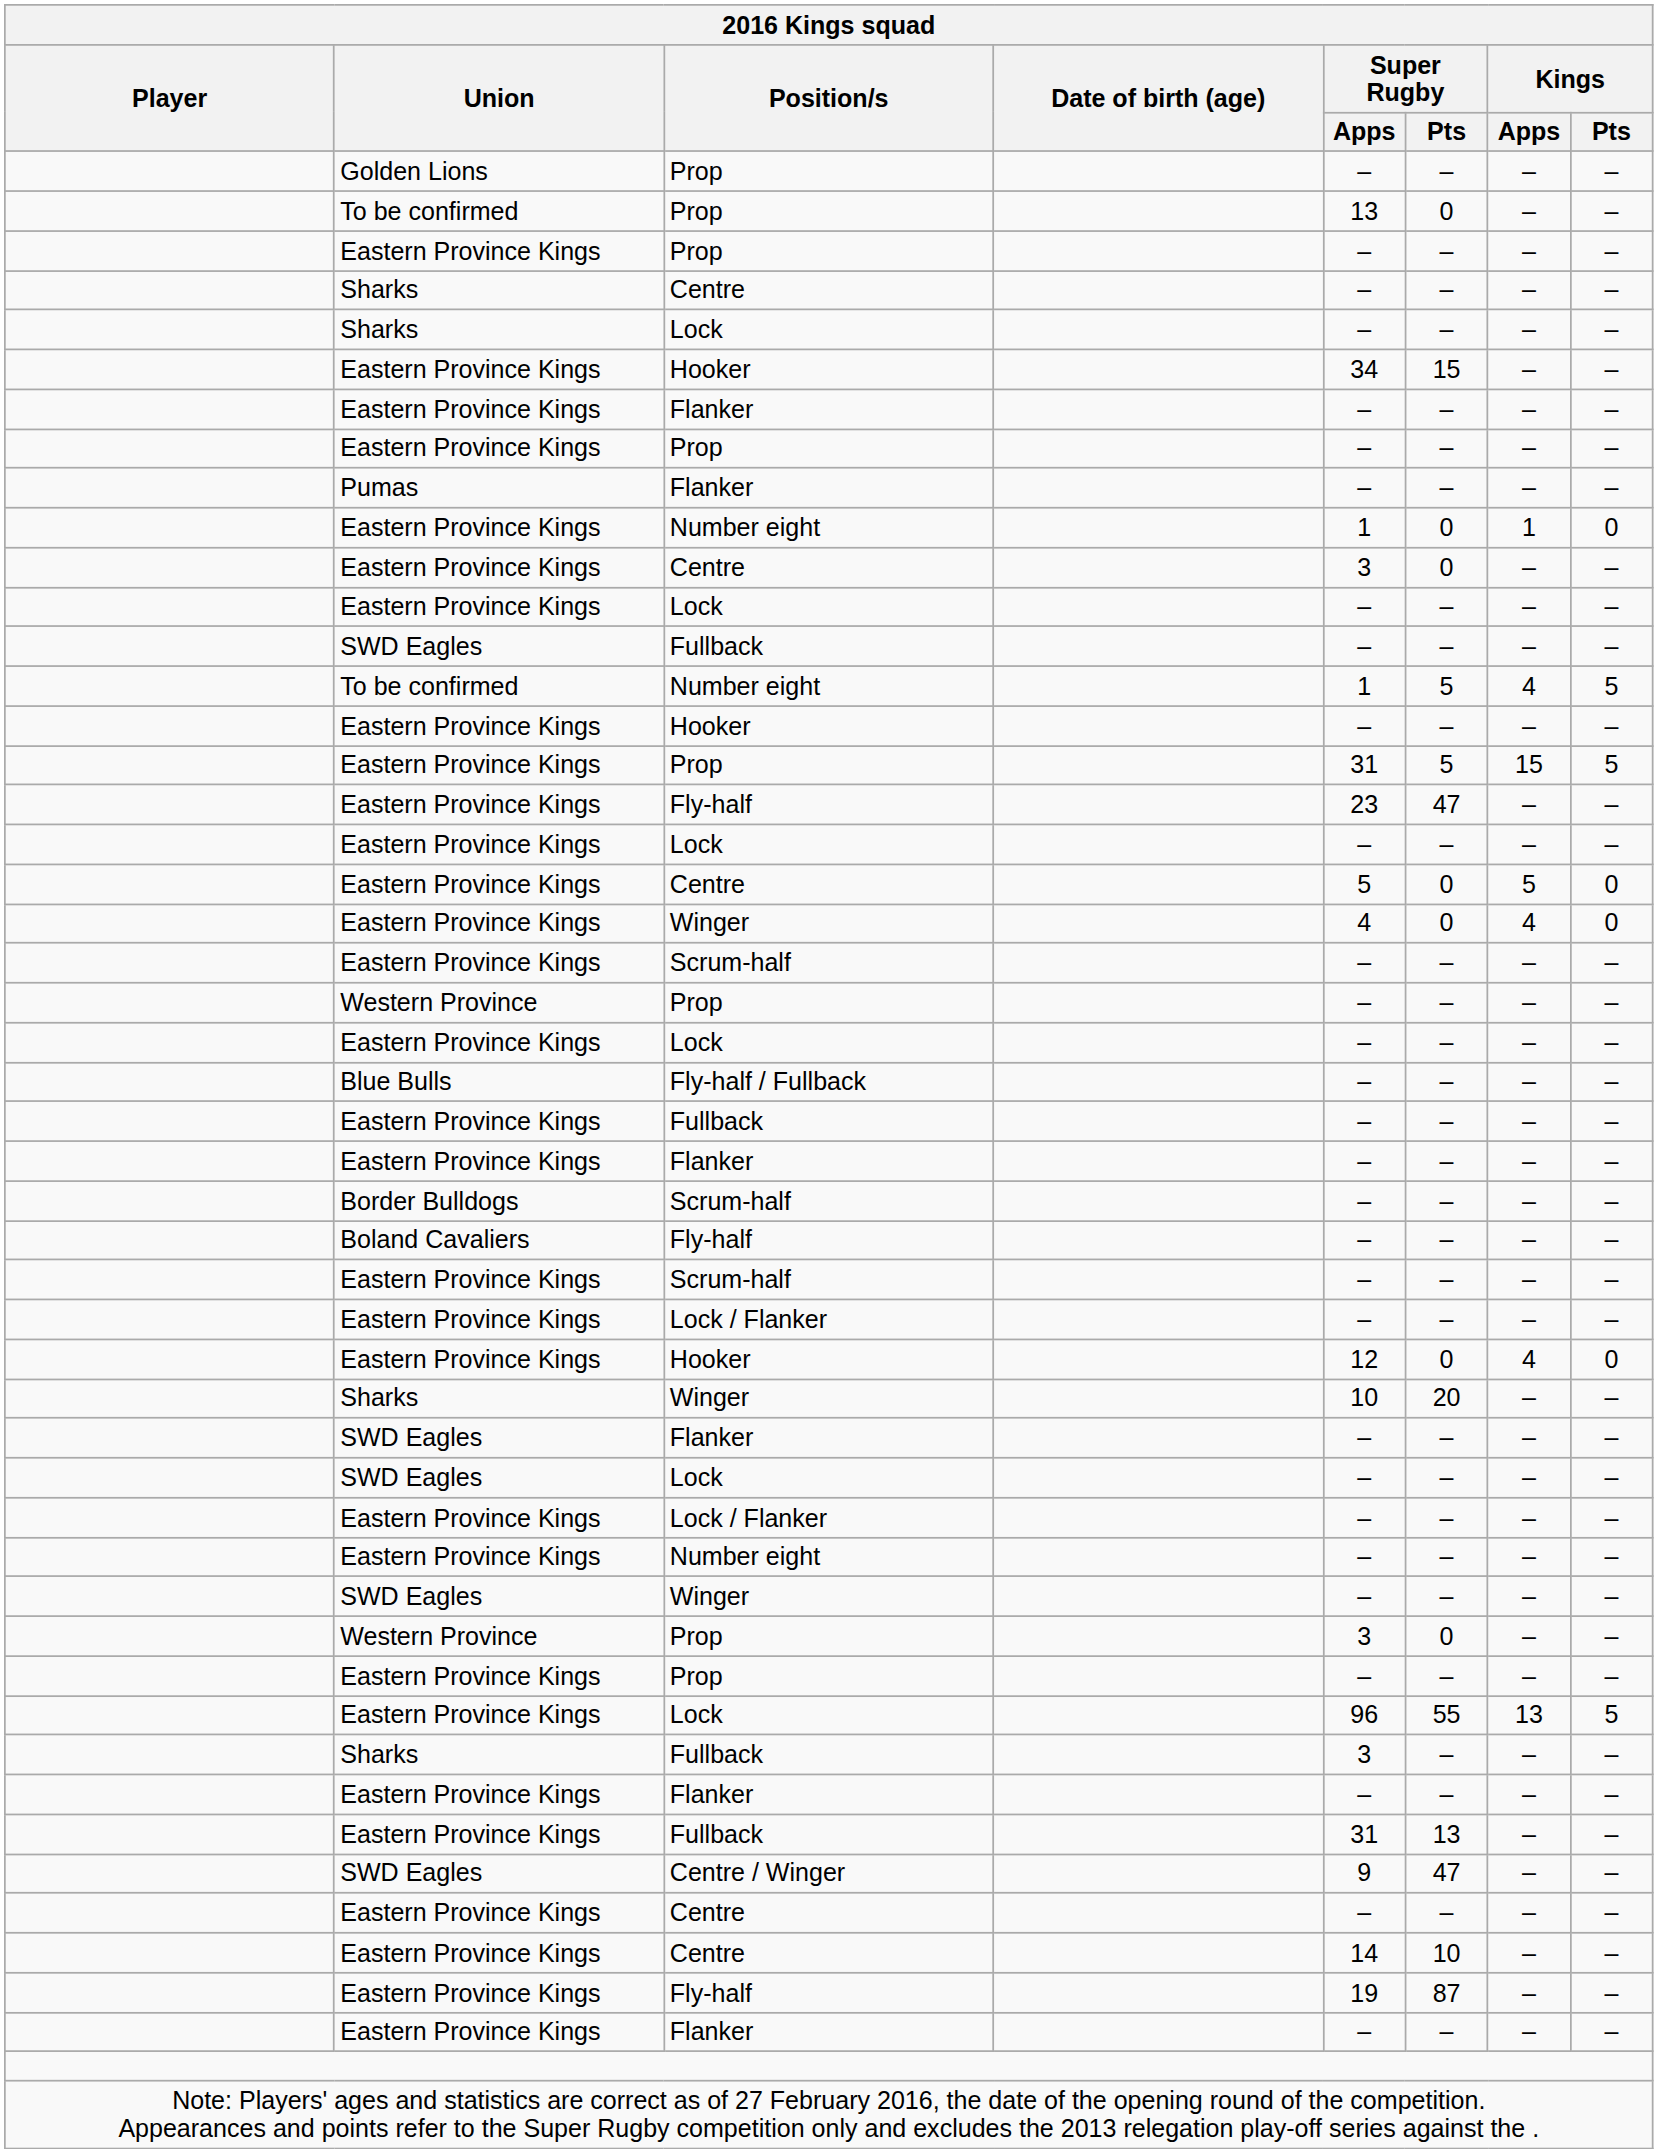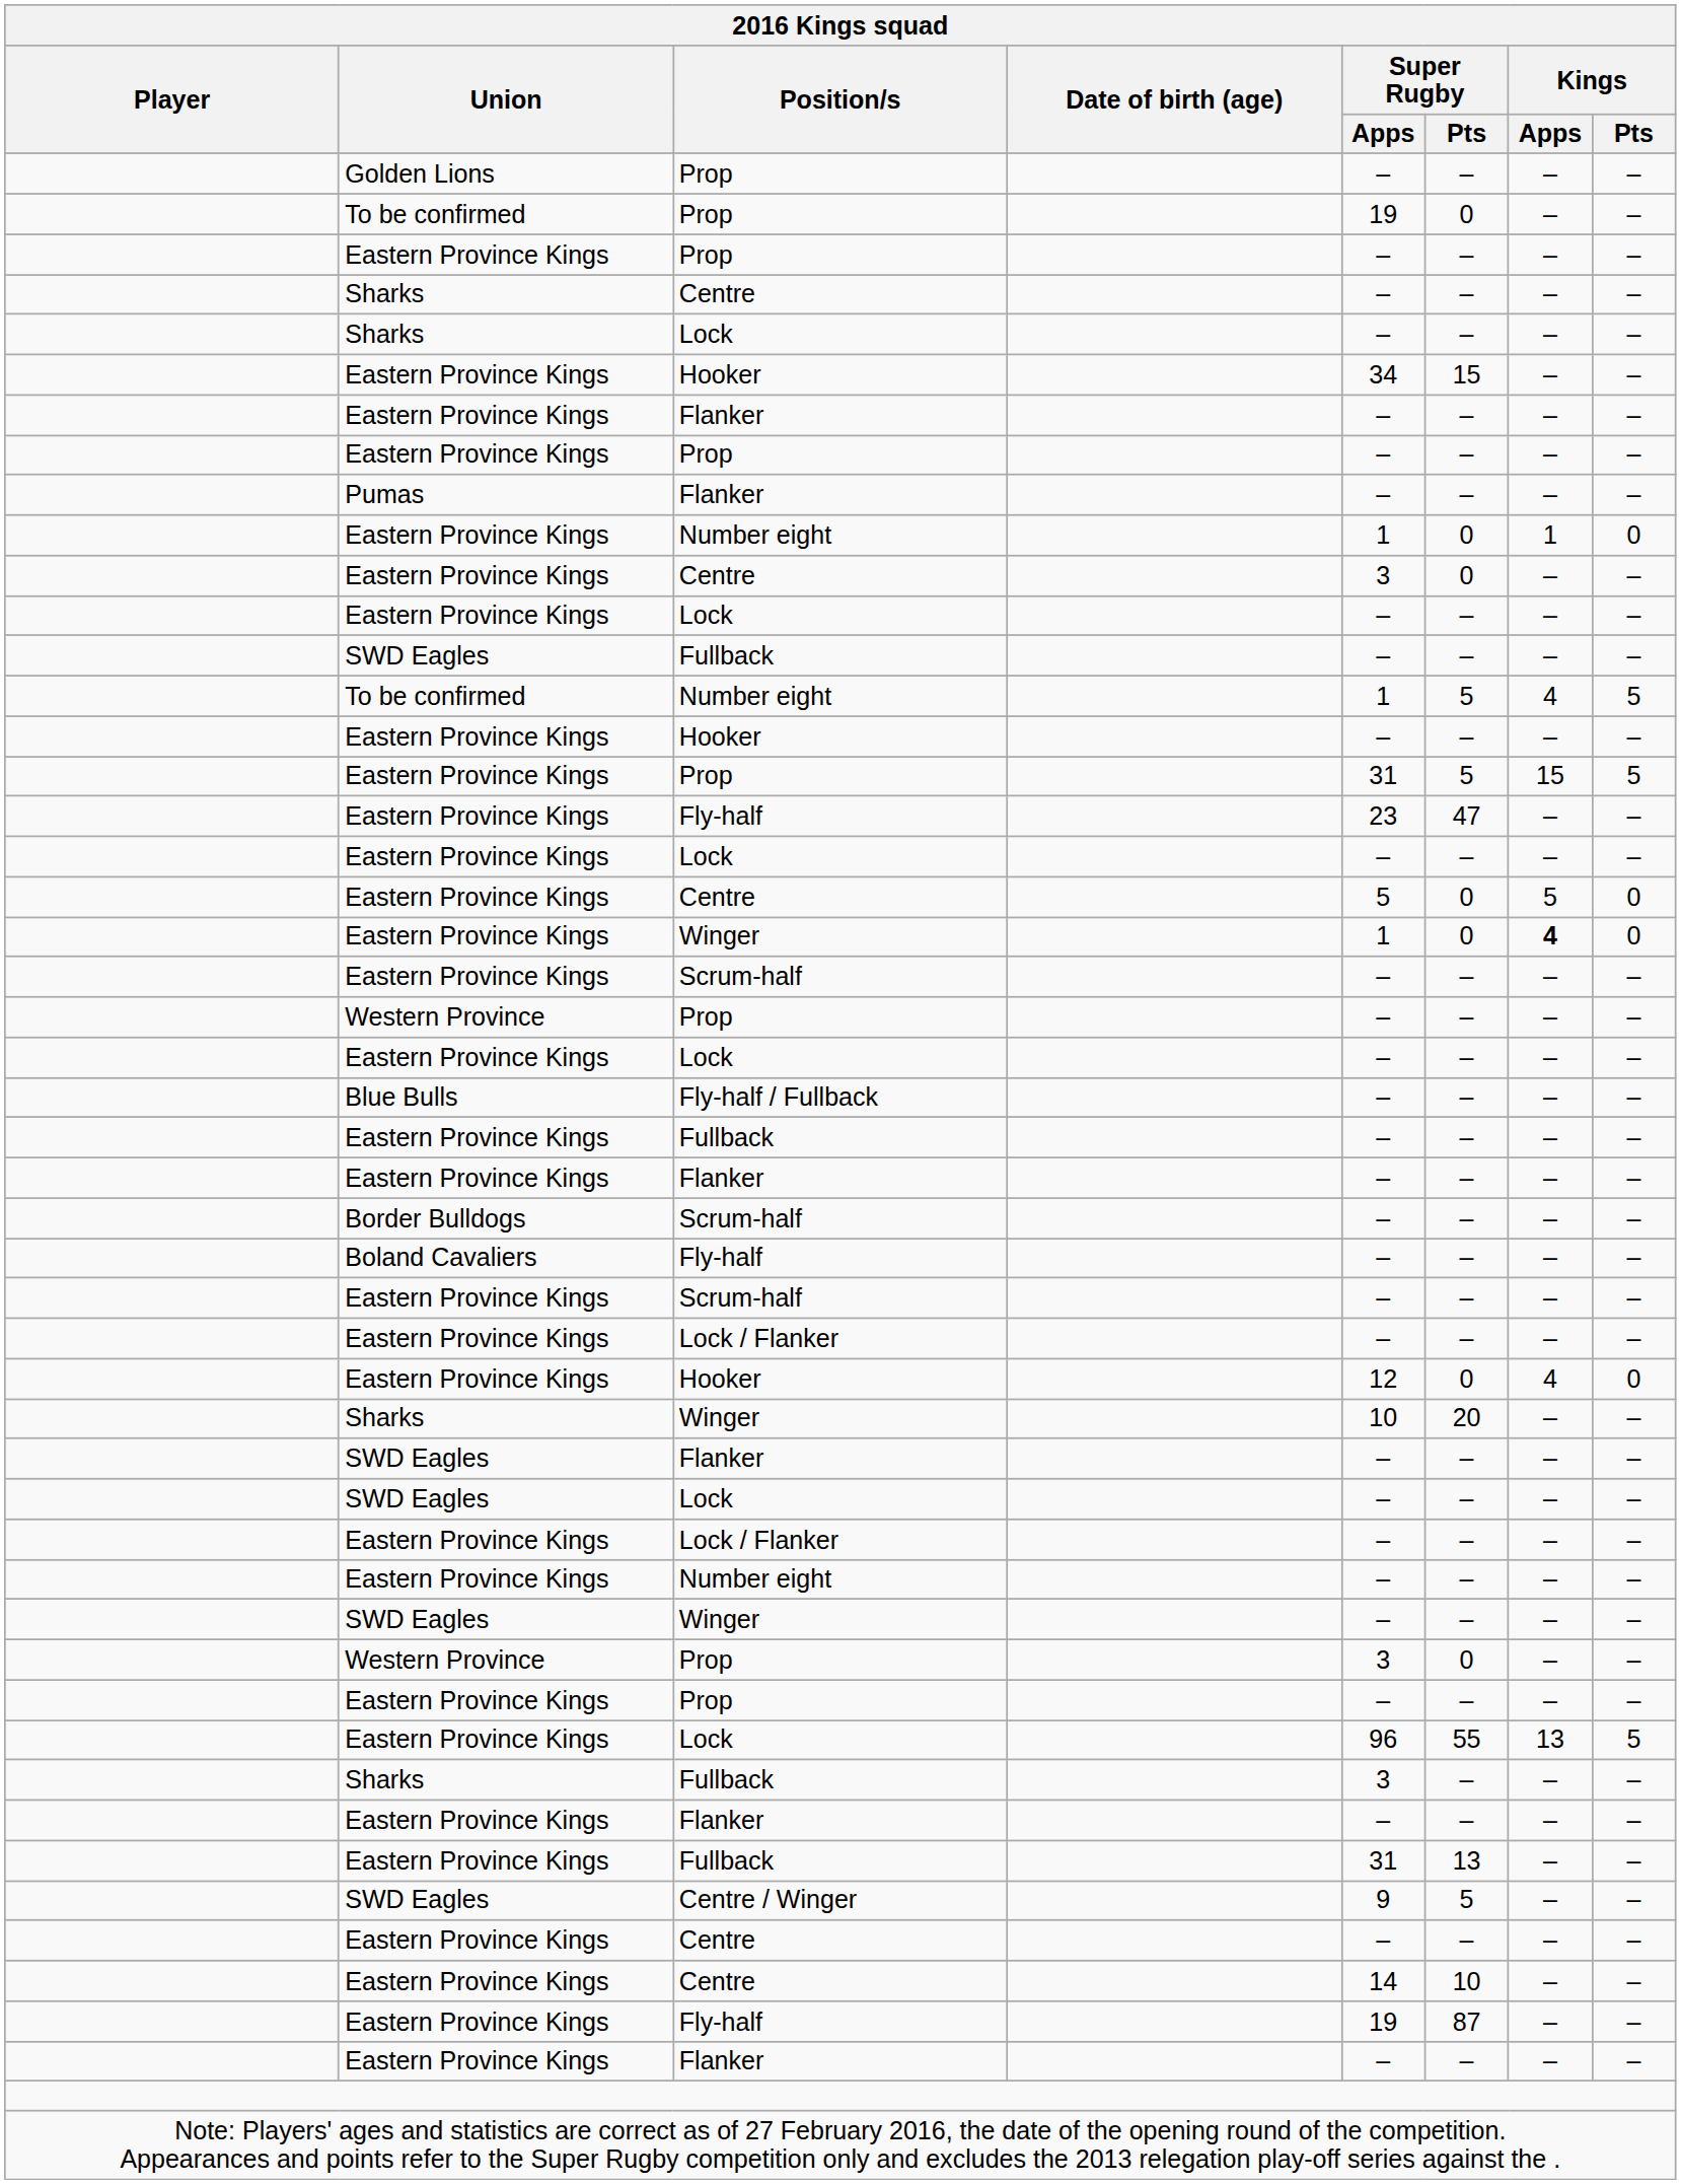To be confirmed / Prop | Super Rugby / Apps: 13 -> 19
Eastern Province Kings / Winger | Super Rugby / Apps: 4 -> 1
Eastern Province Kings / Winger | Kings / Apps: normal -> bold
Centre / Winger | Super Rugby / Pts: 47 -> 5
